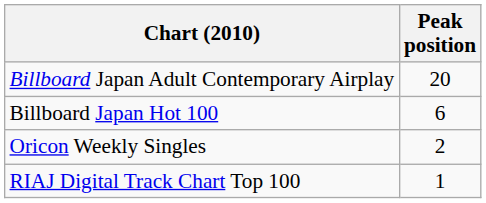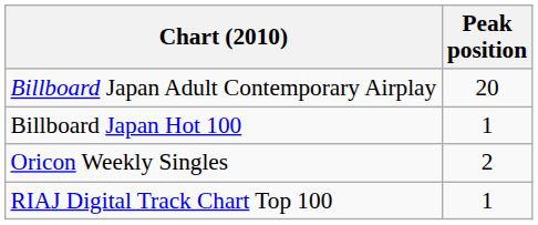Billboard Japan Hot 100 | Peak position: 6 -> 1
